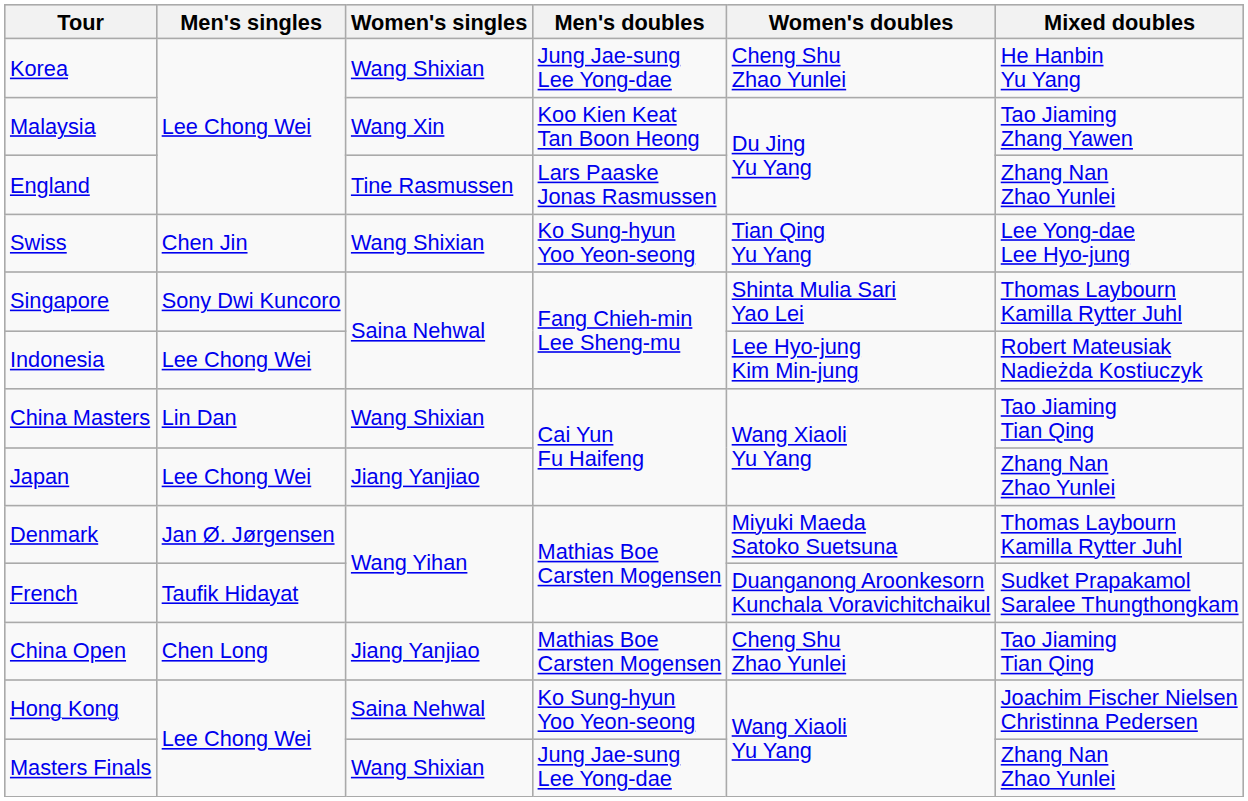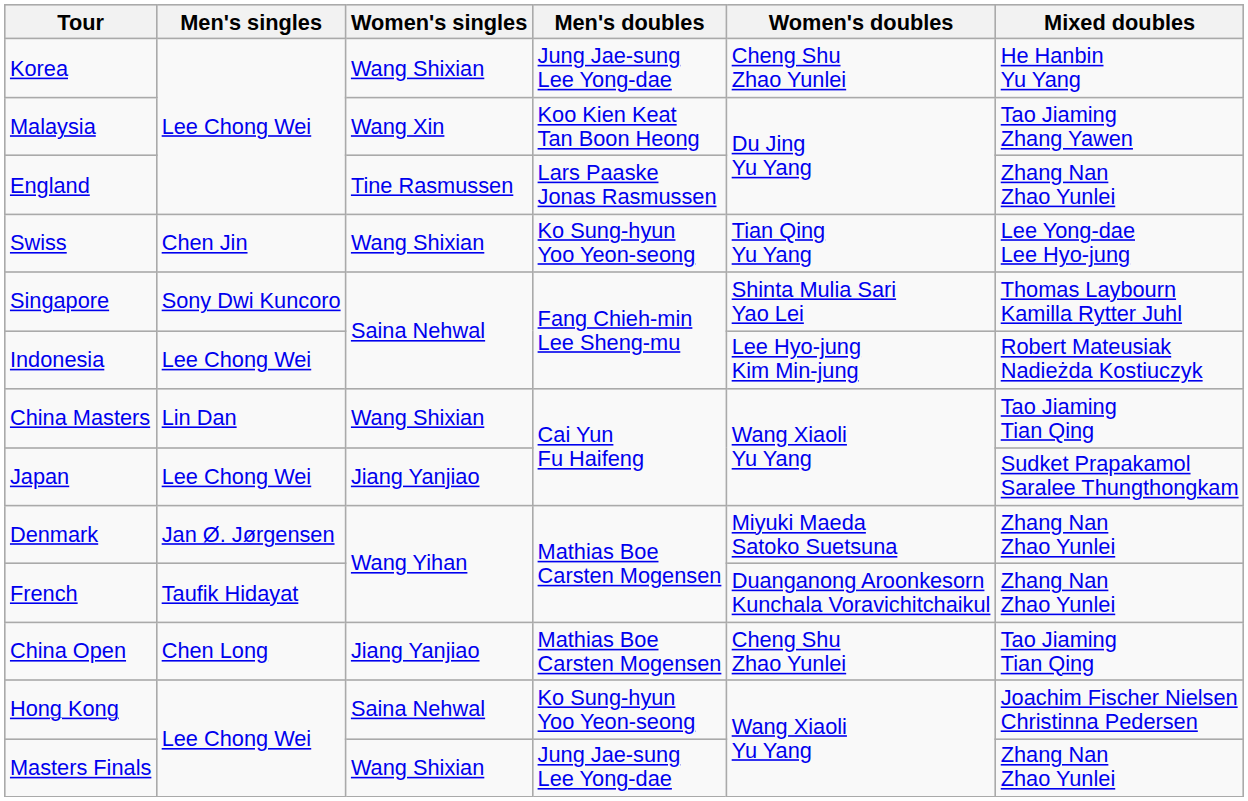Japan | Mixed doubles: Zhang Nan Zhao Yunlei -> Sudket Prapakamol Saralee Thungthongkam
Denmark | Mixed doubles: Thomas Laybourn Kamilla Rytter Juhl -> Zhang Nan Zhao Yunlei
French | Mixed doubles: Sudket Prapakamol Saralee Thungthongkam -> Zhang Nan Zhao Yunlei
